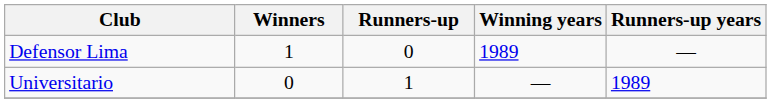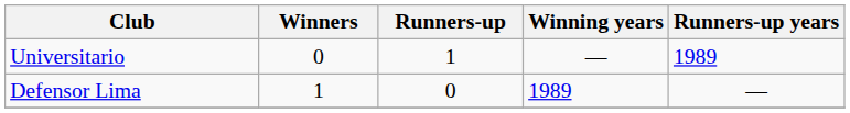rows swapped: Defensor Lima <-> Universitario
